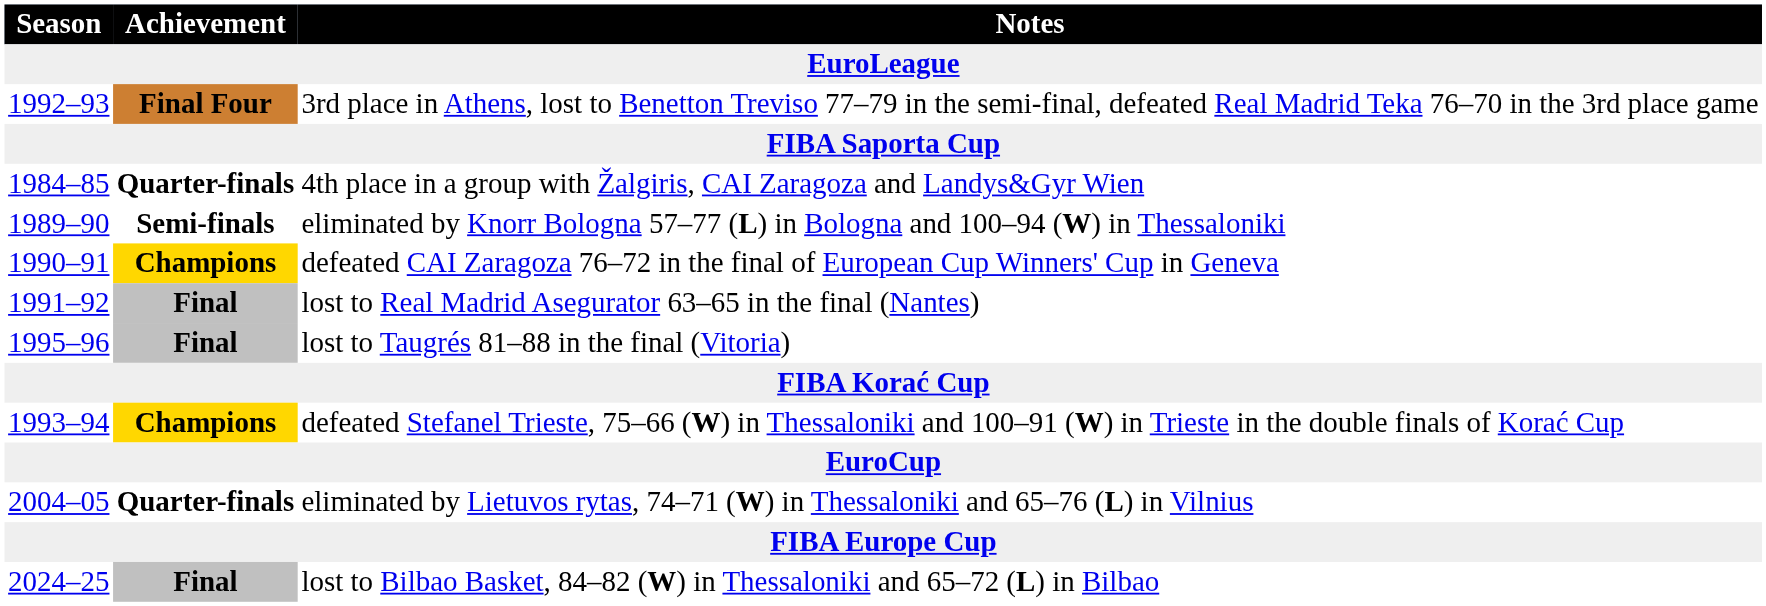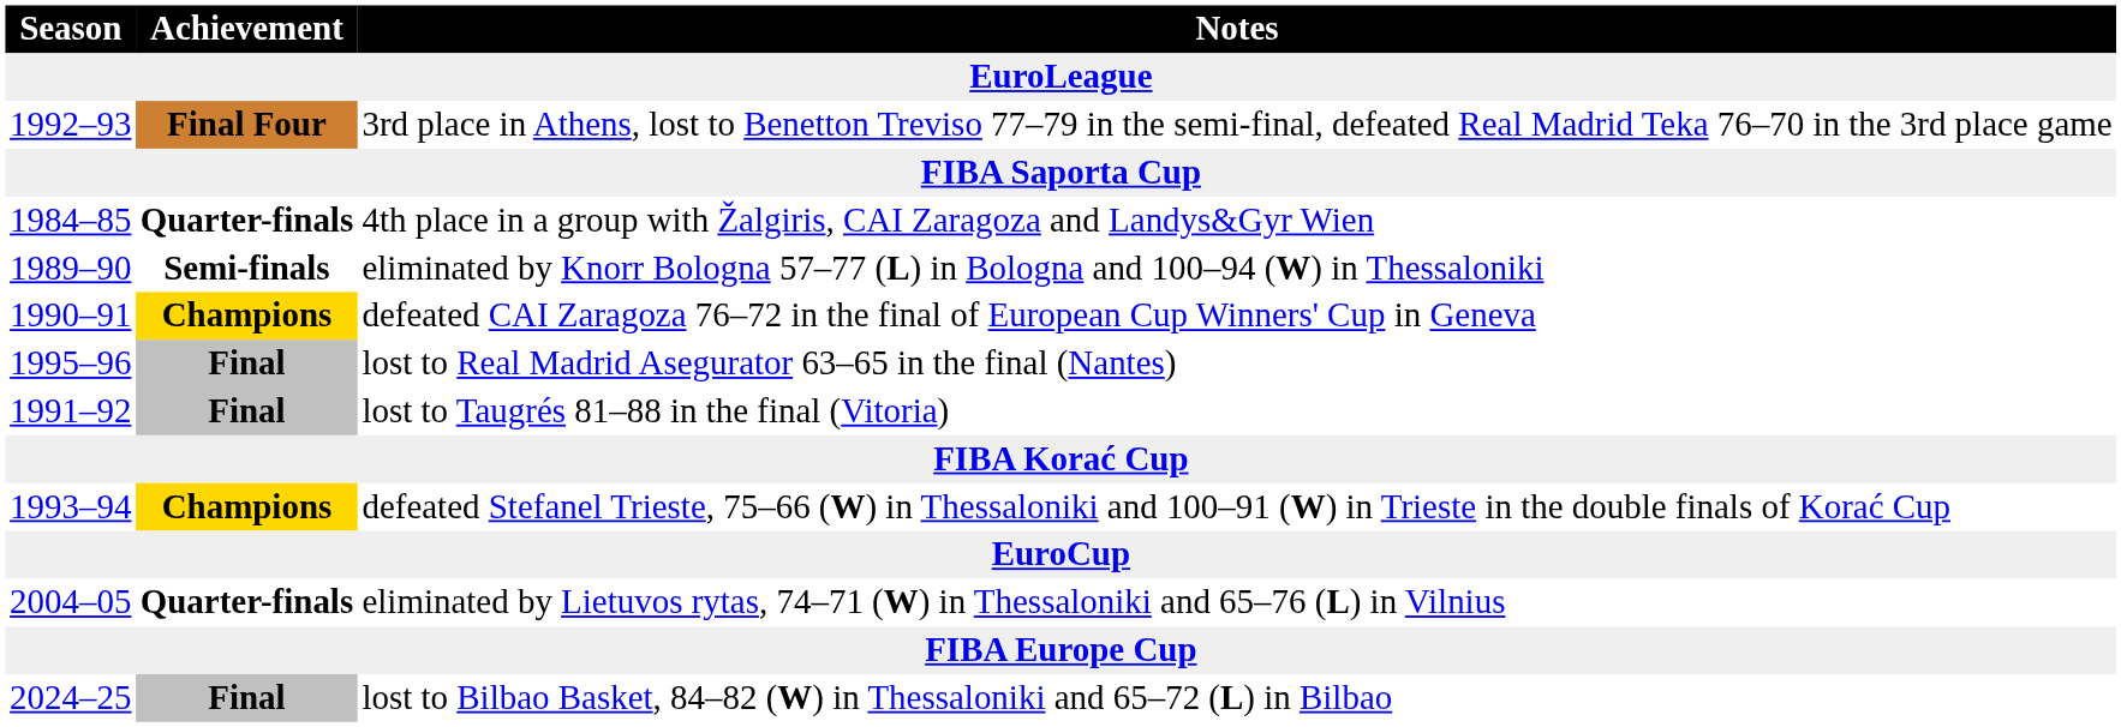lost to Real Madrid Asegurator 63–65 in the final (Nantes) | Season: 1991–92 -> 1995–96
lost to Taugrés 81–88 in the final (Vitoria) | Season: 1995–96 -> 1991–92
